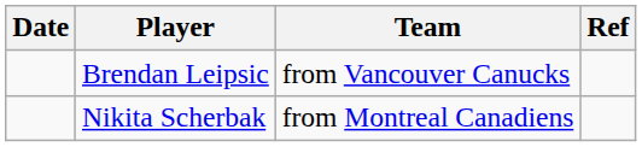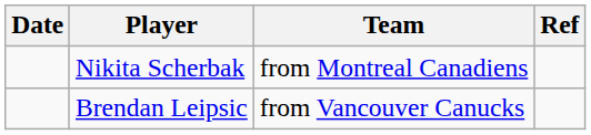rows swapped: Nikita Scherbak <-> Brendan Leipsic
